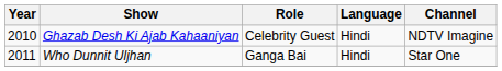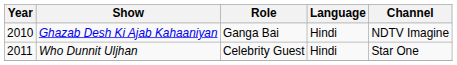Ghazab Desh Ki Ajab Kahaaniyan | Role: Celebrity Guest -> Ganga Bai
Who Dunnit Uljhan | Role: Ganga Bai -> Celebrity Guest
